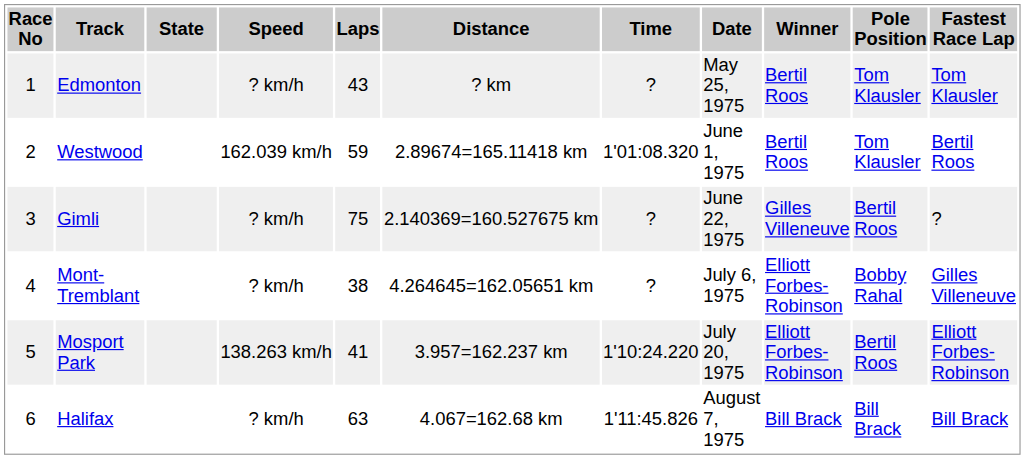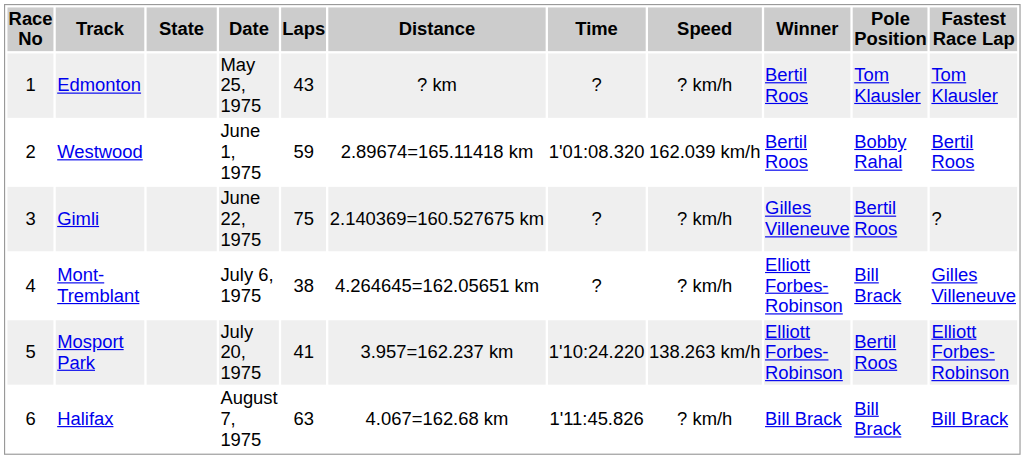columns swapped: Date <-> Speed
Westwood | Pole Position: Tom Klausler -> Bobby Rahal
Mont-Tremblant | Pole Position: Bobby Rahal -> Bill Brack
